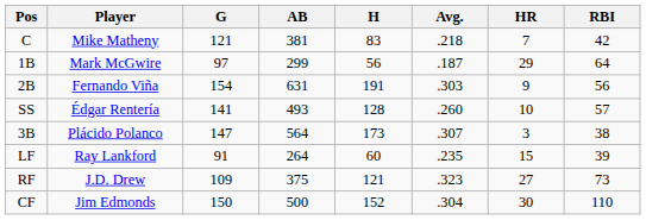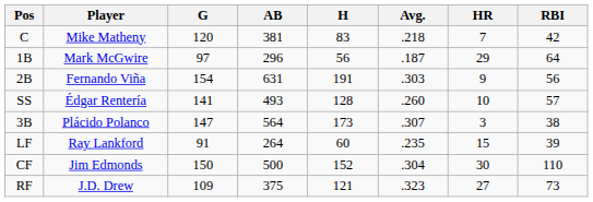C | G: 121 -> 120
1B | AB: 299 -> 296
rows swapped: CF <-> RF
